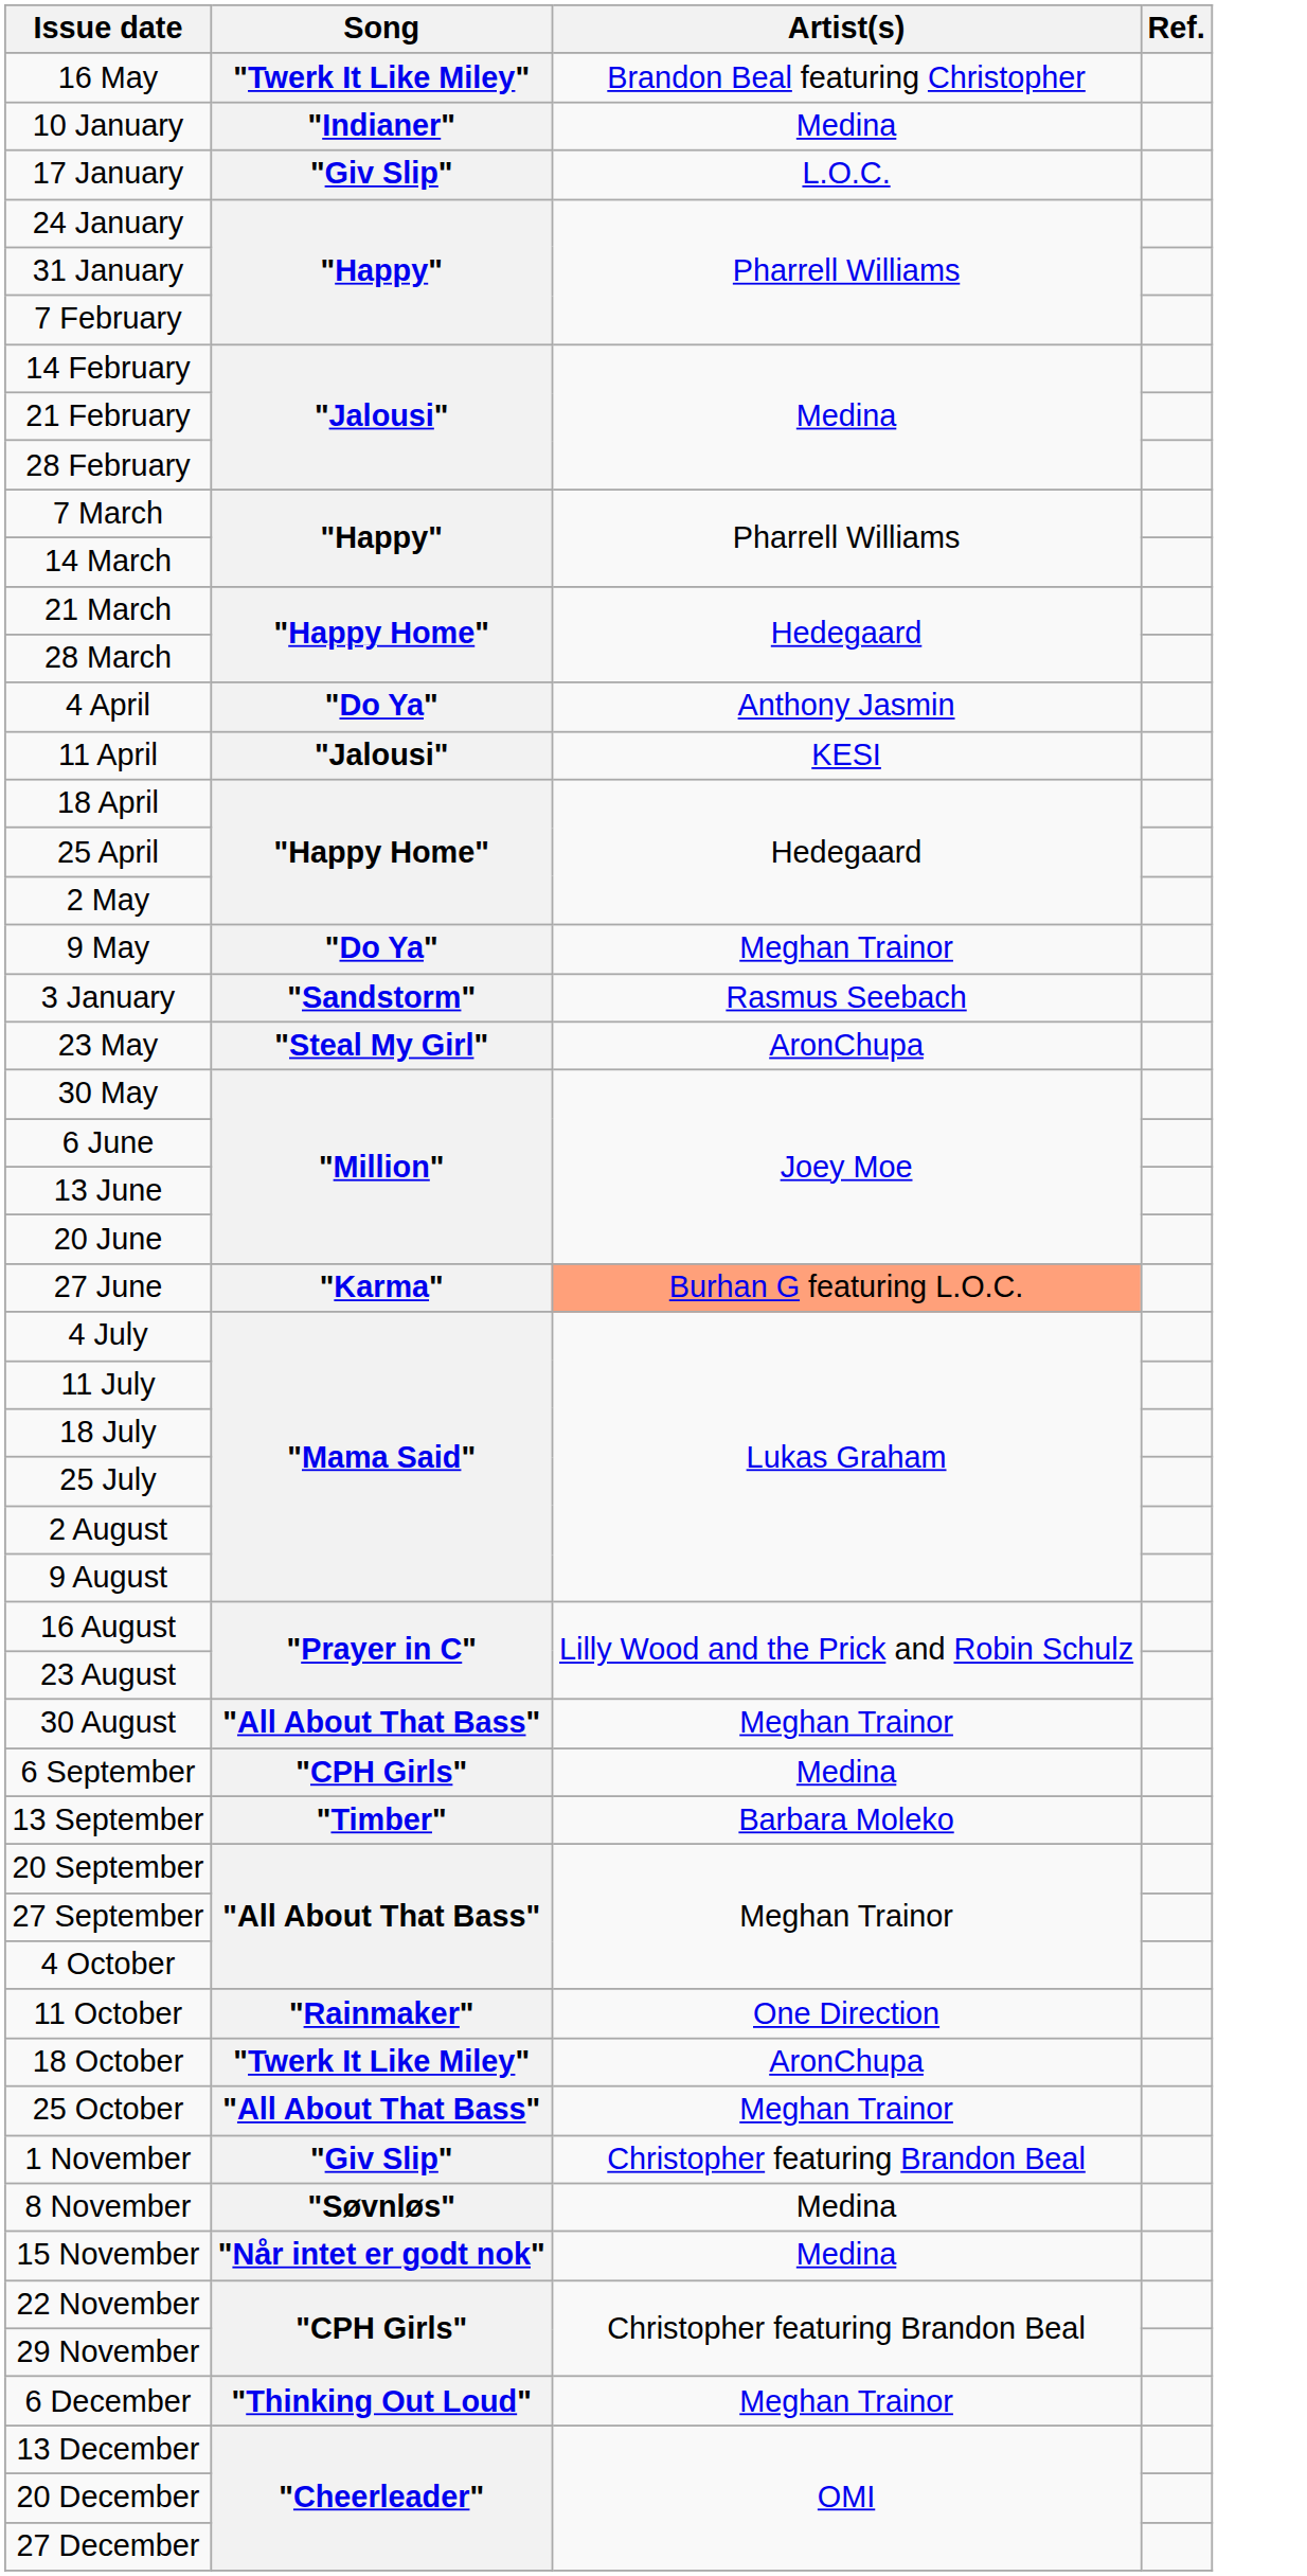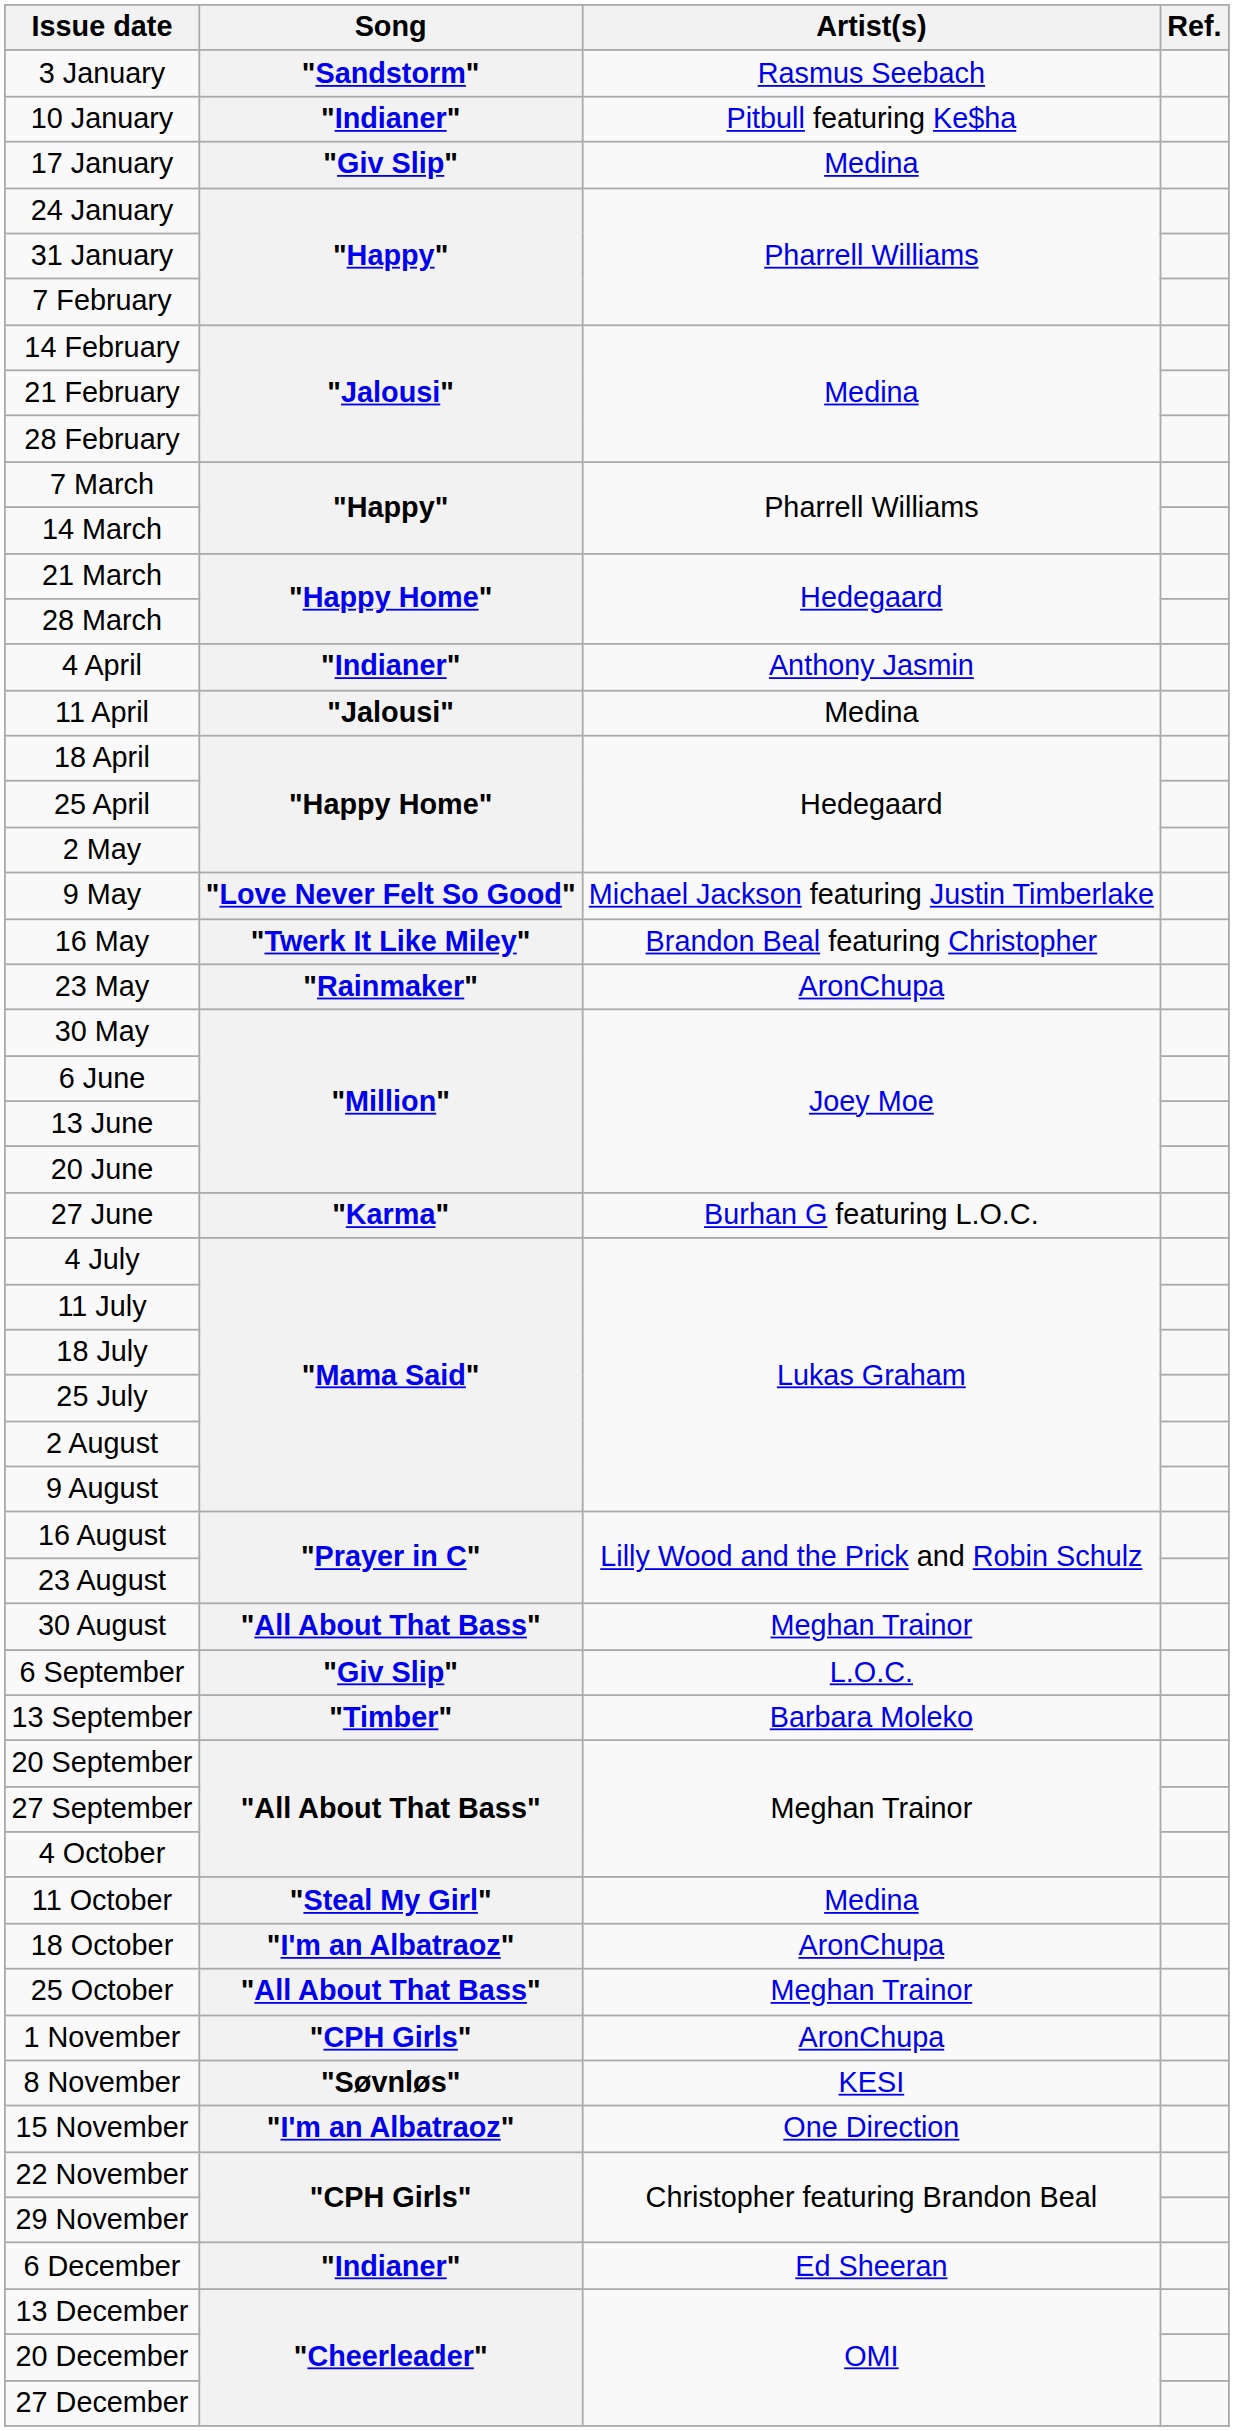rows swapped: 3 January <-> 16 May
10 January | Artist(s): Medina -> Pitbull featuring Ke$ha
17 January | Artist(s): L.O.C. -> Medina
4 April | Song: "Do Ya" -> "Indianer"
11 April | Artist(s): KESI -> Medina
9 May | Song: "Do Ya" -> "Love Never Felt So Good"
9 May | Artist(s): Meghan Trainor -> Michael Jackson featuring Justin Timberlake
23 May | Song: "Steal My Girl" -> "Rainmaker"
27 June | Artist(s): lightsalmon background -> no background
6 September | Song: "CPH Girls" -> "Giv Slip"
6 September | Artist(s): Medina -> L.O.C.
11 October | Song: "Rainmaker" -> "Steal My Girl"
11 October | Artist(s): One Direction -> Medina
18 October | Song: "Twerk It Like Miley" -> "I'm an Albatraoz"
1 November | Song: "Giv Slip" -> "CPH Girls"
1 November | Artist(s): Christopher featuring Brandon Beal -> AronChupa
8 November | Artist(s): Medina -> KESI
15 November | Song: "Når intet er godt nok" -> "I'm an Albatraoz"
15 November | Artist(s): Medina -> One Direction
6 December | Song: "Thinking Out Loud" -> "Indianer"
6 December | Artist(s): Meghan Trainor -> Ed Sheeran
